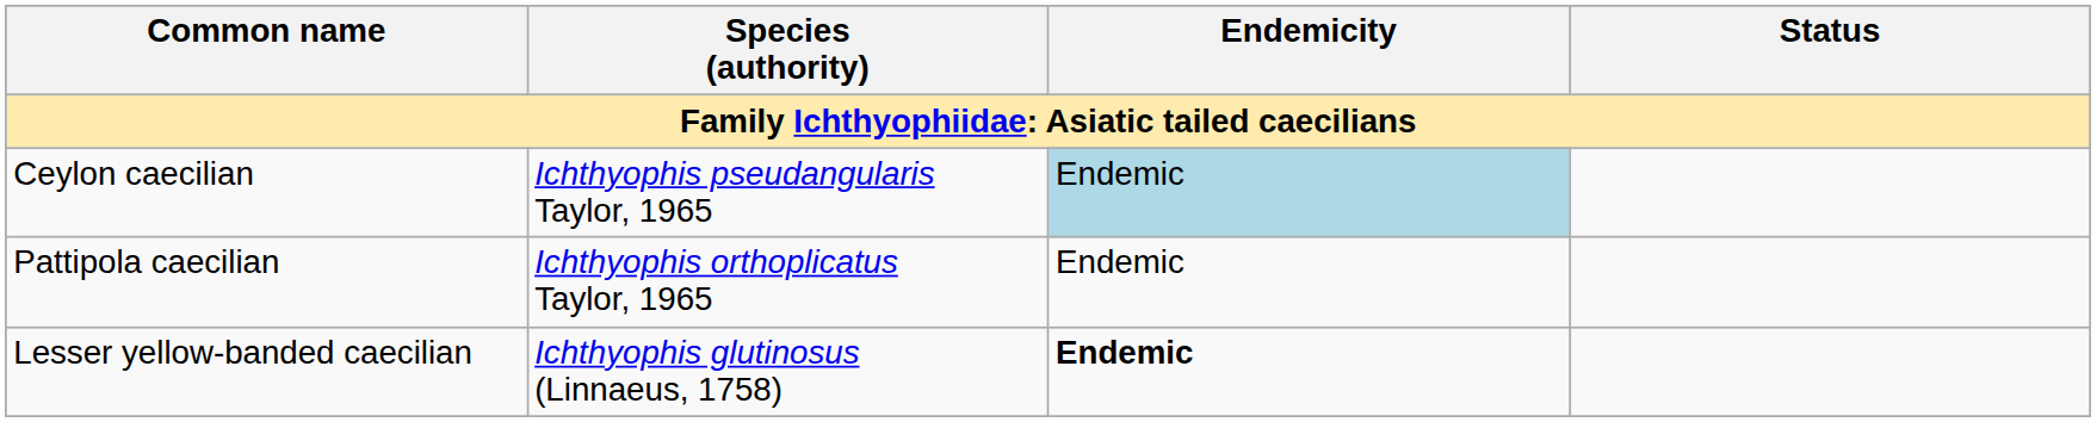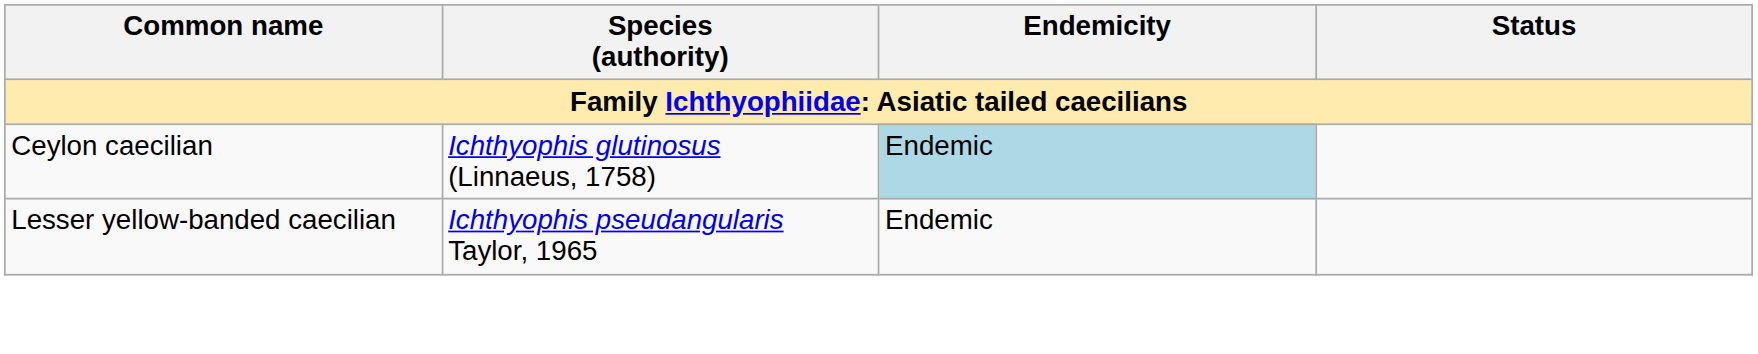Ceylon caecilian | Species (authority): Ichthyophis pseudangularis Taylor, 1965 -> Ichthyophis glutinosus (Linnaeus, 1758)
- row: Pattipola caecilian | Ichthyophis orthoplicatus Taylor, 1965 | Endemic
Lesser yellow-banded caecilian | Species (authority): Ichthyophis glutinosus (Linnaeus, 1758) -> Ichthyophis pseudangularis Taylor, 1965
Lesser yellow-banded caecilian | Endemicity: bold -> normal
